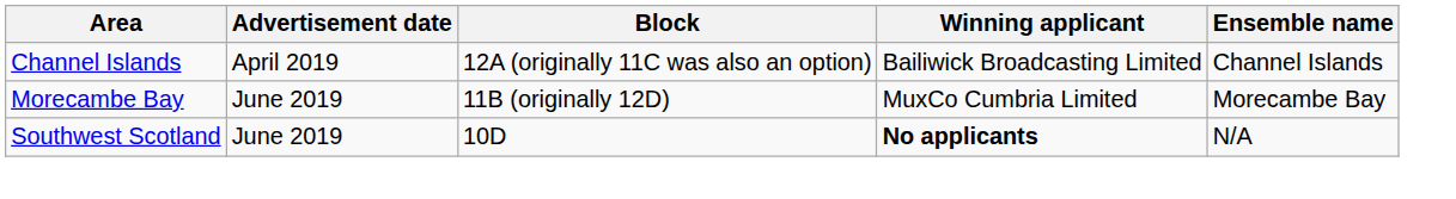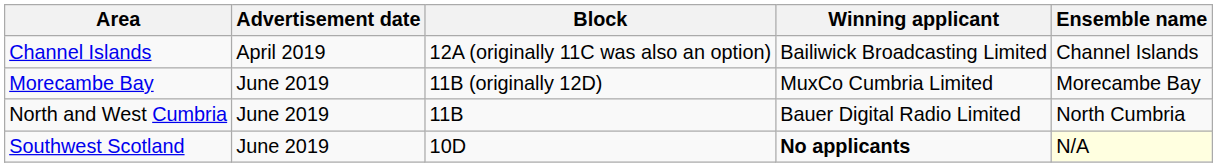+ row: North and West Cumbria | June 2019 | 11B | Bauer Digital Radio Limited | North Cumbria
Southwest Scotland | Ensemble name: no background -> lightyellow background
